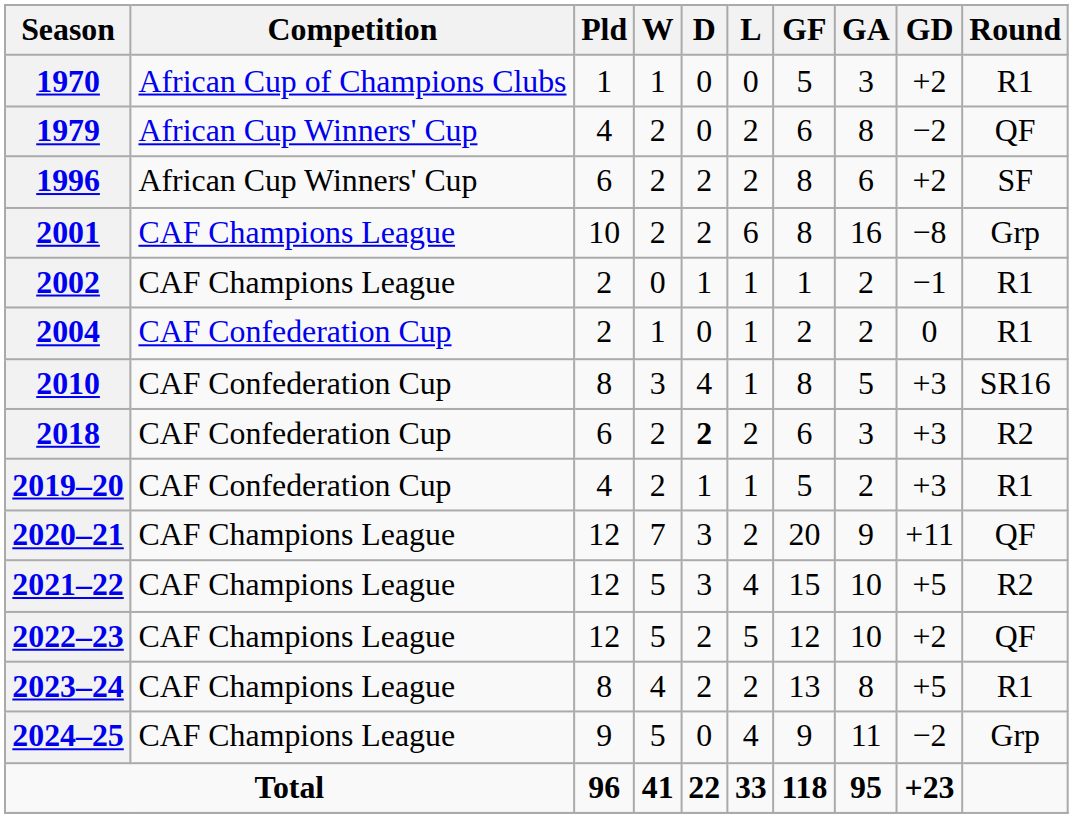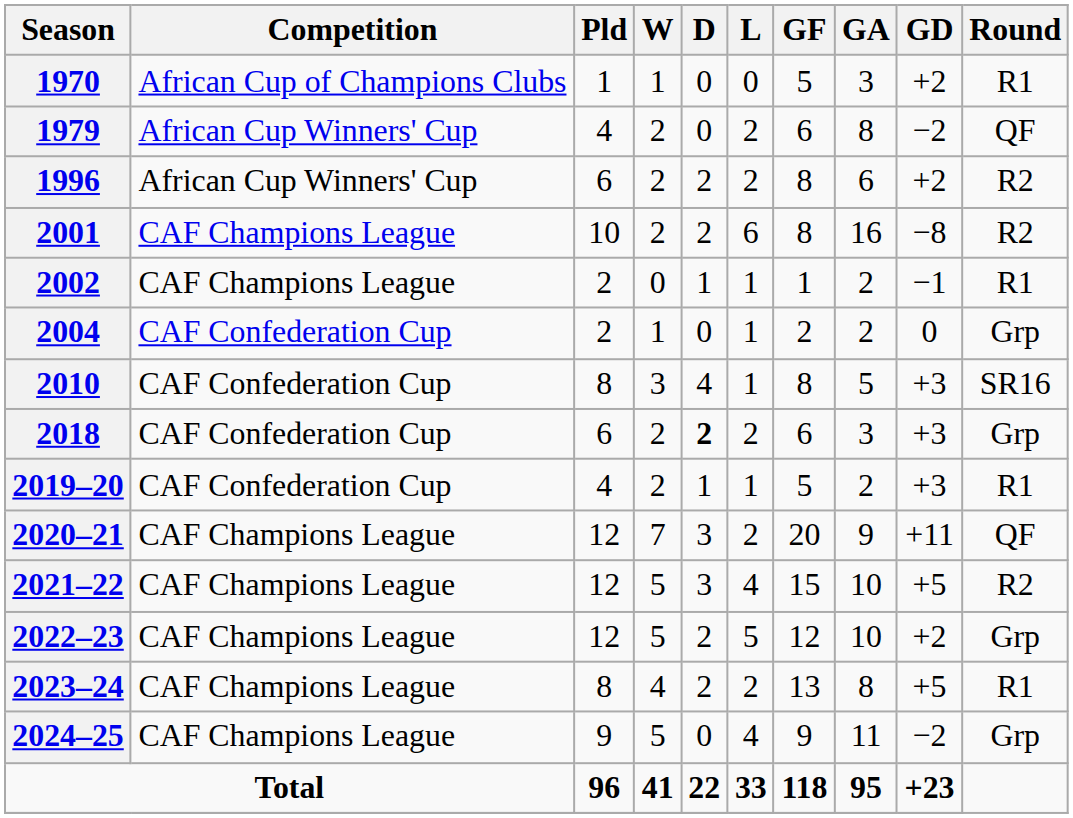1996 | Round: SF -> R2
2001 | Round: Grp -> R2
2004 | Round: R1 -> Grp
2018 | Round: R2 -> Grp
2022–23 | Round: QF -> Grp
